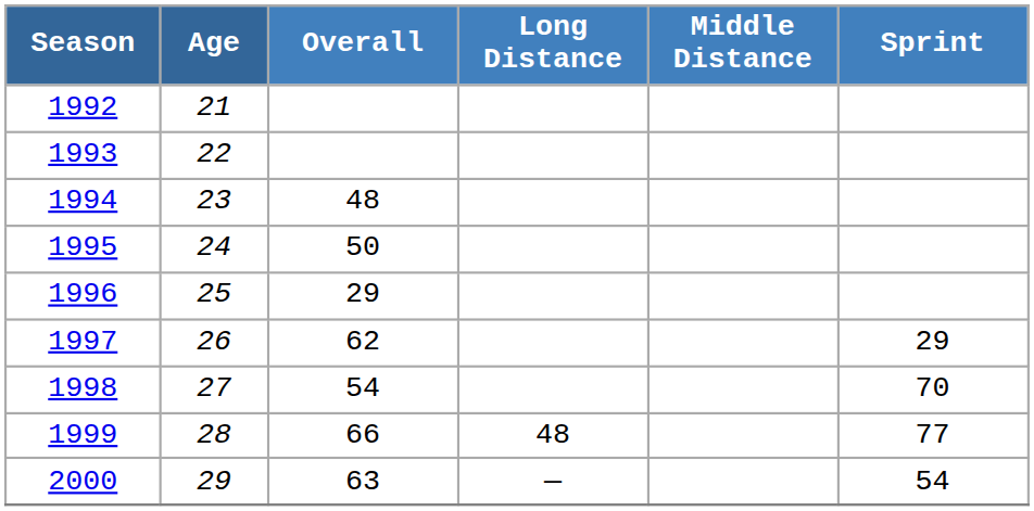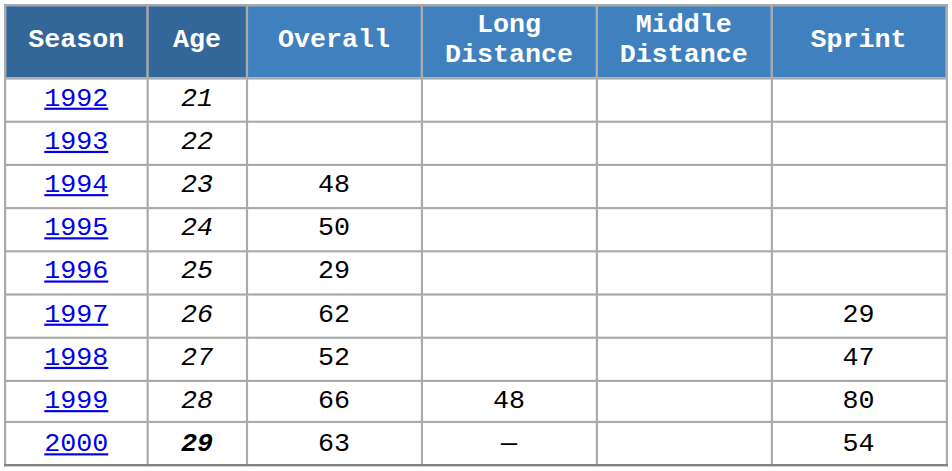1998 | Overall: 54 -> 52
1998 | Sprint: 70 -> 47
1999 | Sprint: 77 -> 80
2000 | Age: normal -> bold
